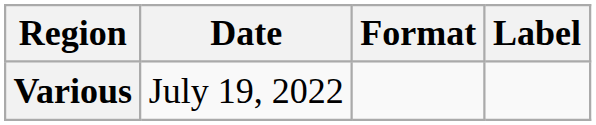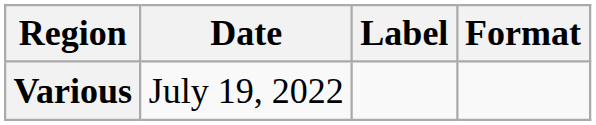columns swapped: Format <-> Label
